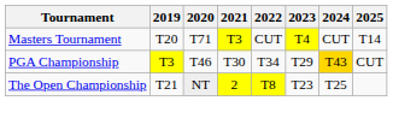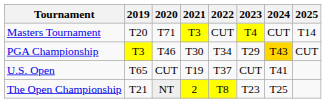+ row: U.S. Open | T65 | CUT | T19 | T37 | CUT | T41
